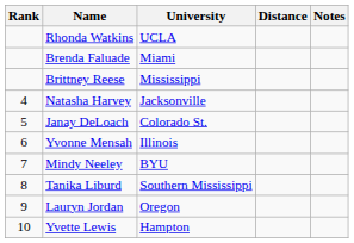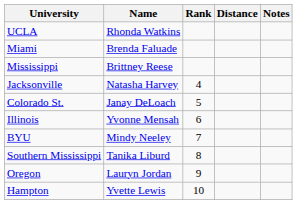columns swapped: Rank <-> University
